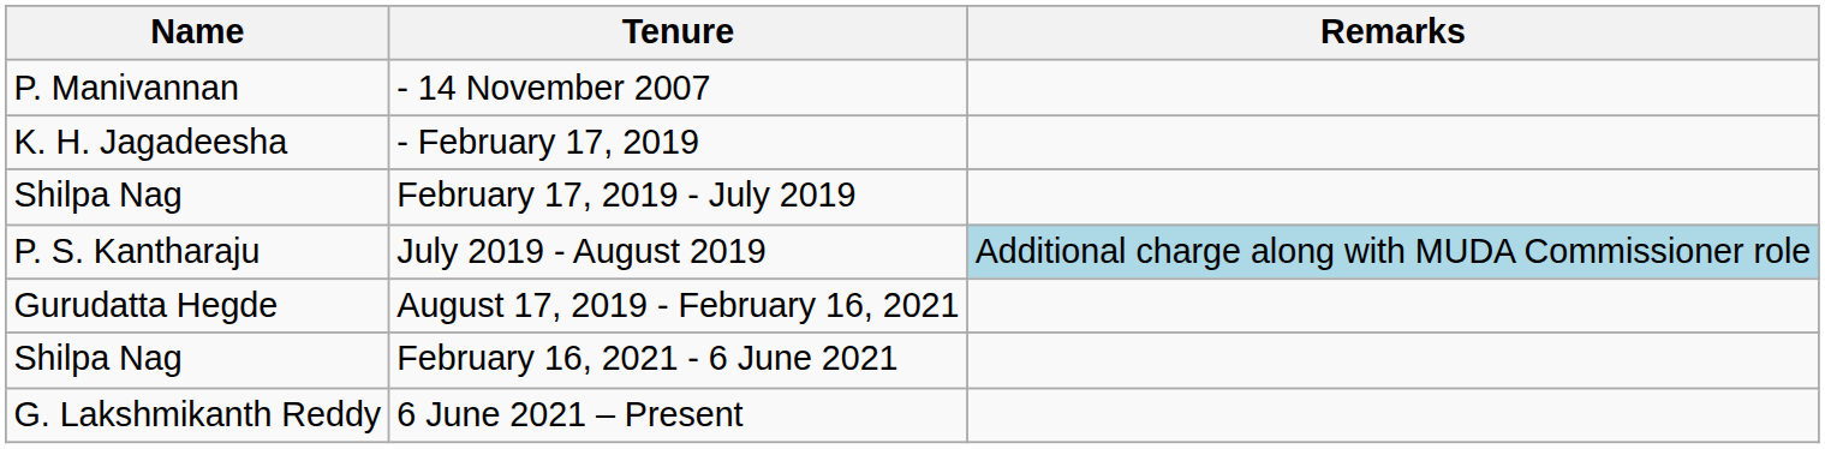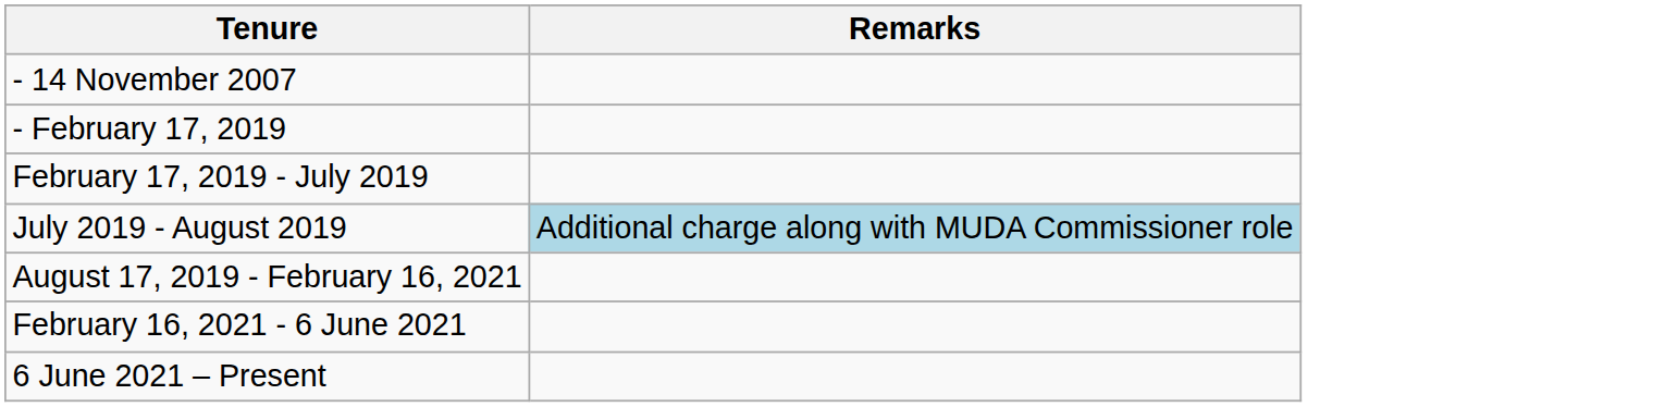- column: Name | P. Manivannan | K. H. Jagadeesha | Shilpa Nag | P. S. Kantharaju | Gurudatta Hegde | Shilpa Nag | G. Lakshmikanth Reddy
